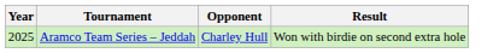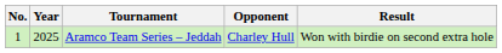+ column: No. | 1
